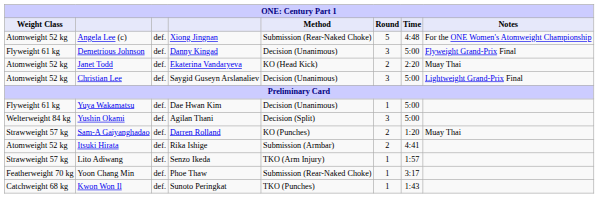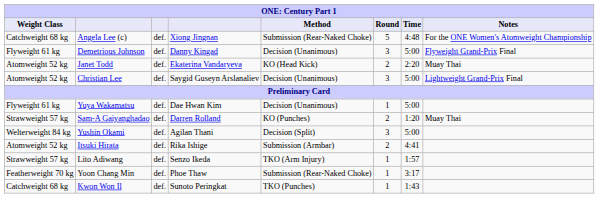Angela Lee (c) | Weight Class: Atomweight 52 kg -> Catchweight 68 kg
rows swapped: Sam-A Gaiyanghadao <-> Yushin Okami
